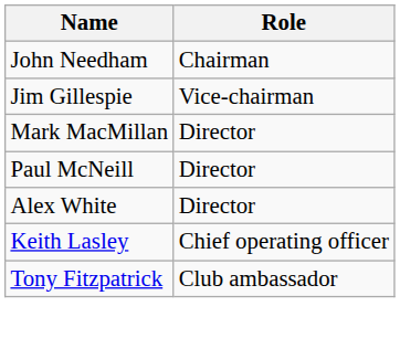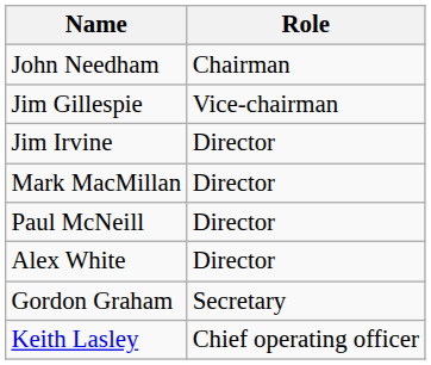+ row: Jim Irvine | Director
+ row: Gordon Graham | Secretary
- row: Tony Fitzpatrick | Club ambassador
